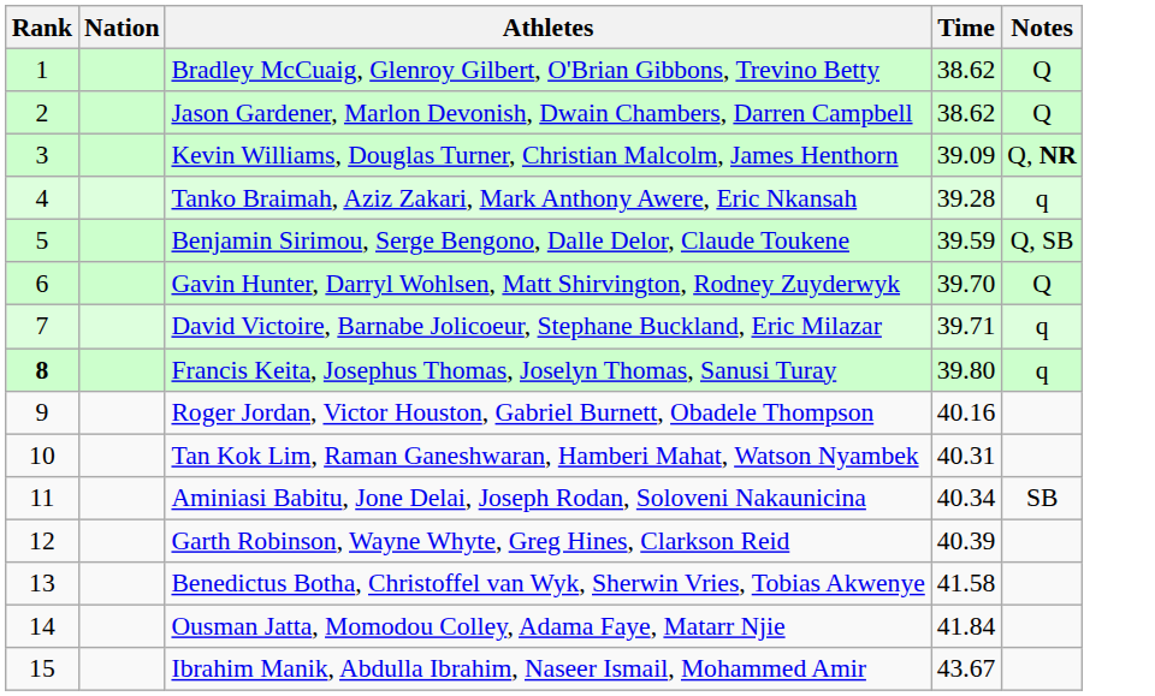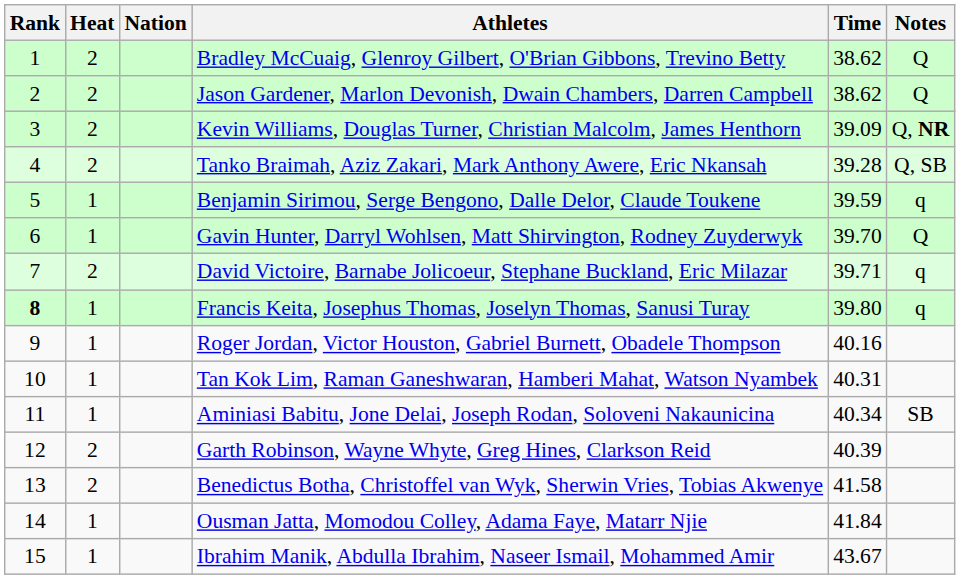+ column: Heat | 2 | 2 | 2 | 2 | 1 | 1 | 2 | 1 | 1 | 1 | 1 | 2 | 2 | 1 | 1
Tanko Braimah, Aziz Zakari, Mark Anthony Awere, Eric Nkansah | Notes: q -> Q, SB
Benjamin Sirimou, Serge Bengono, Dalle Delor, Claude Toukene | Notes: Q, SB -> q
